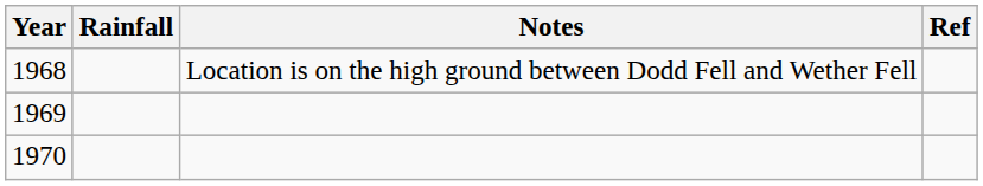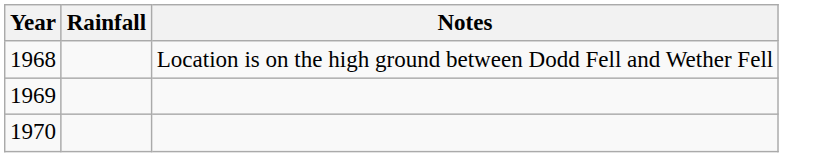- column: Ref
